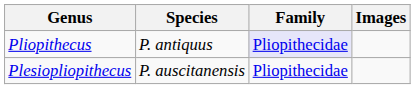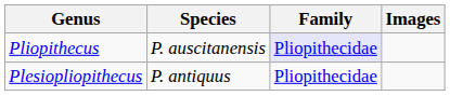Pliopithecus | Species: P. antiquus -> P. auscitanensis
Plesiopliopithecus | Species: P. auscitanensis -> P. antiquus
